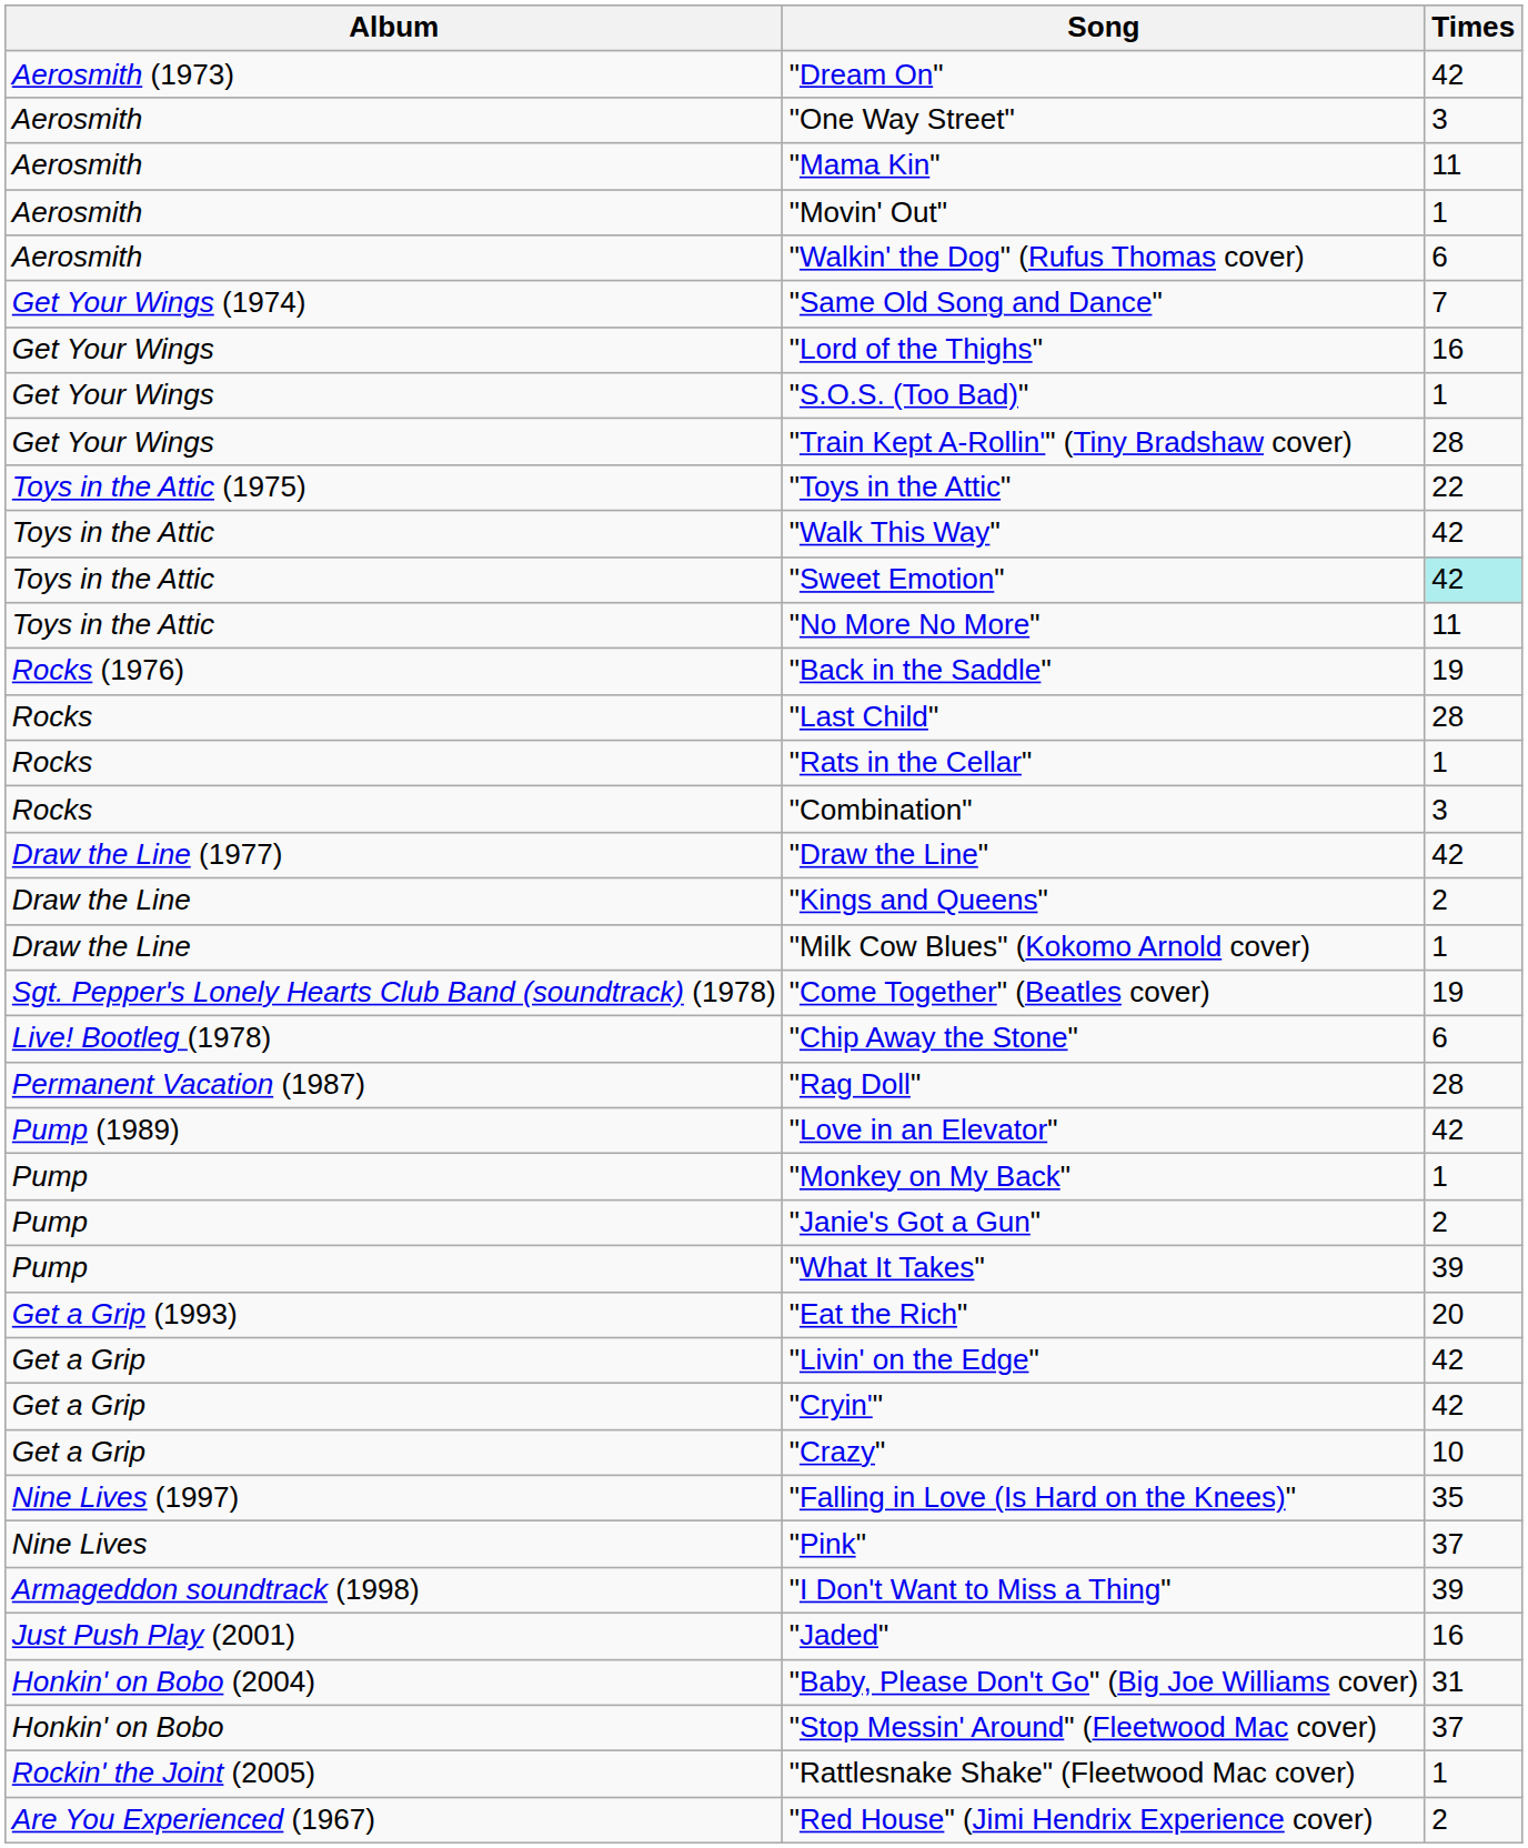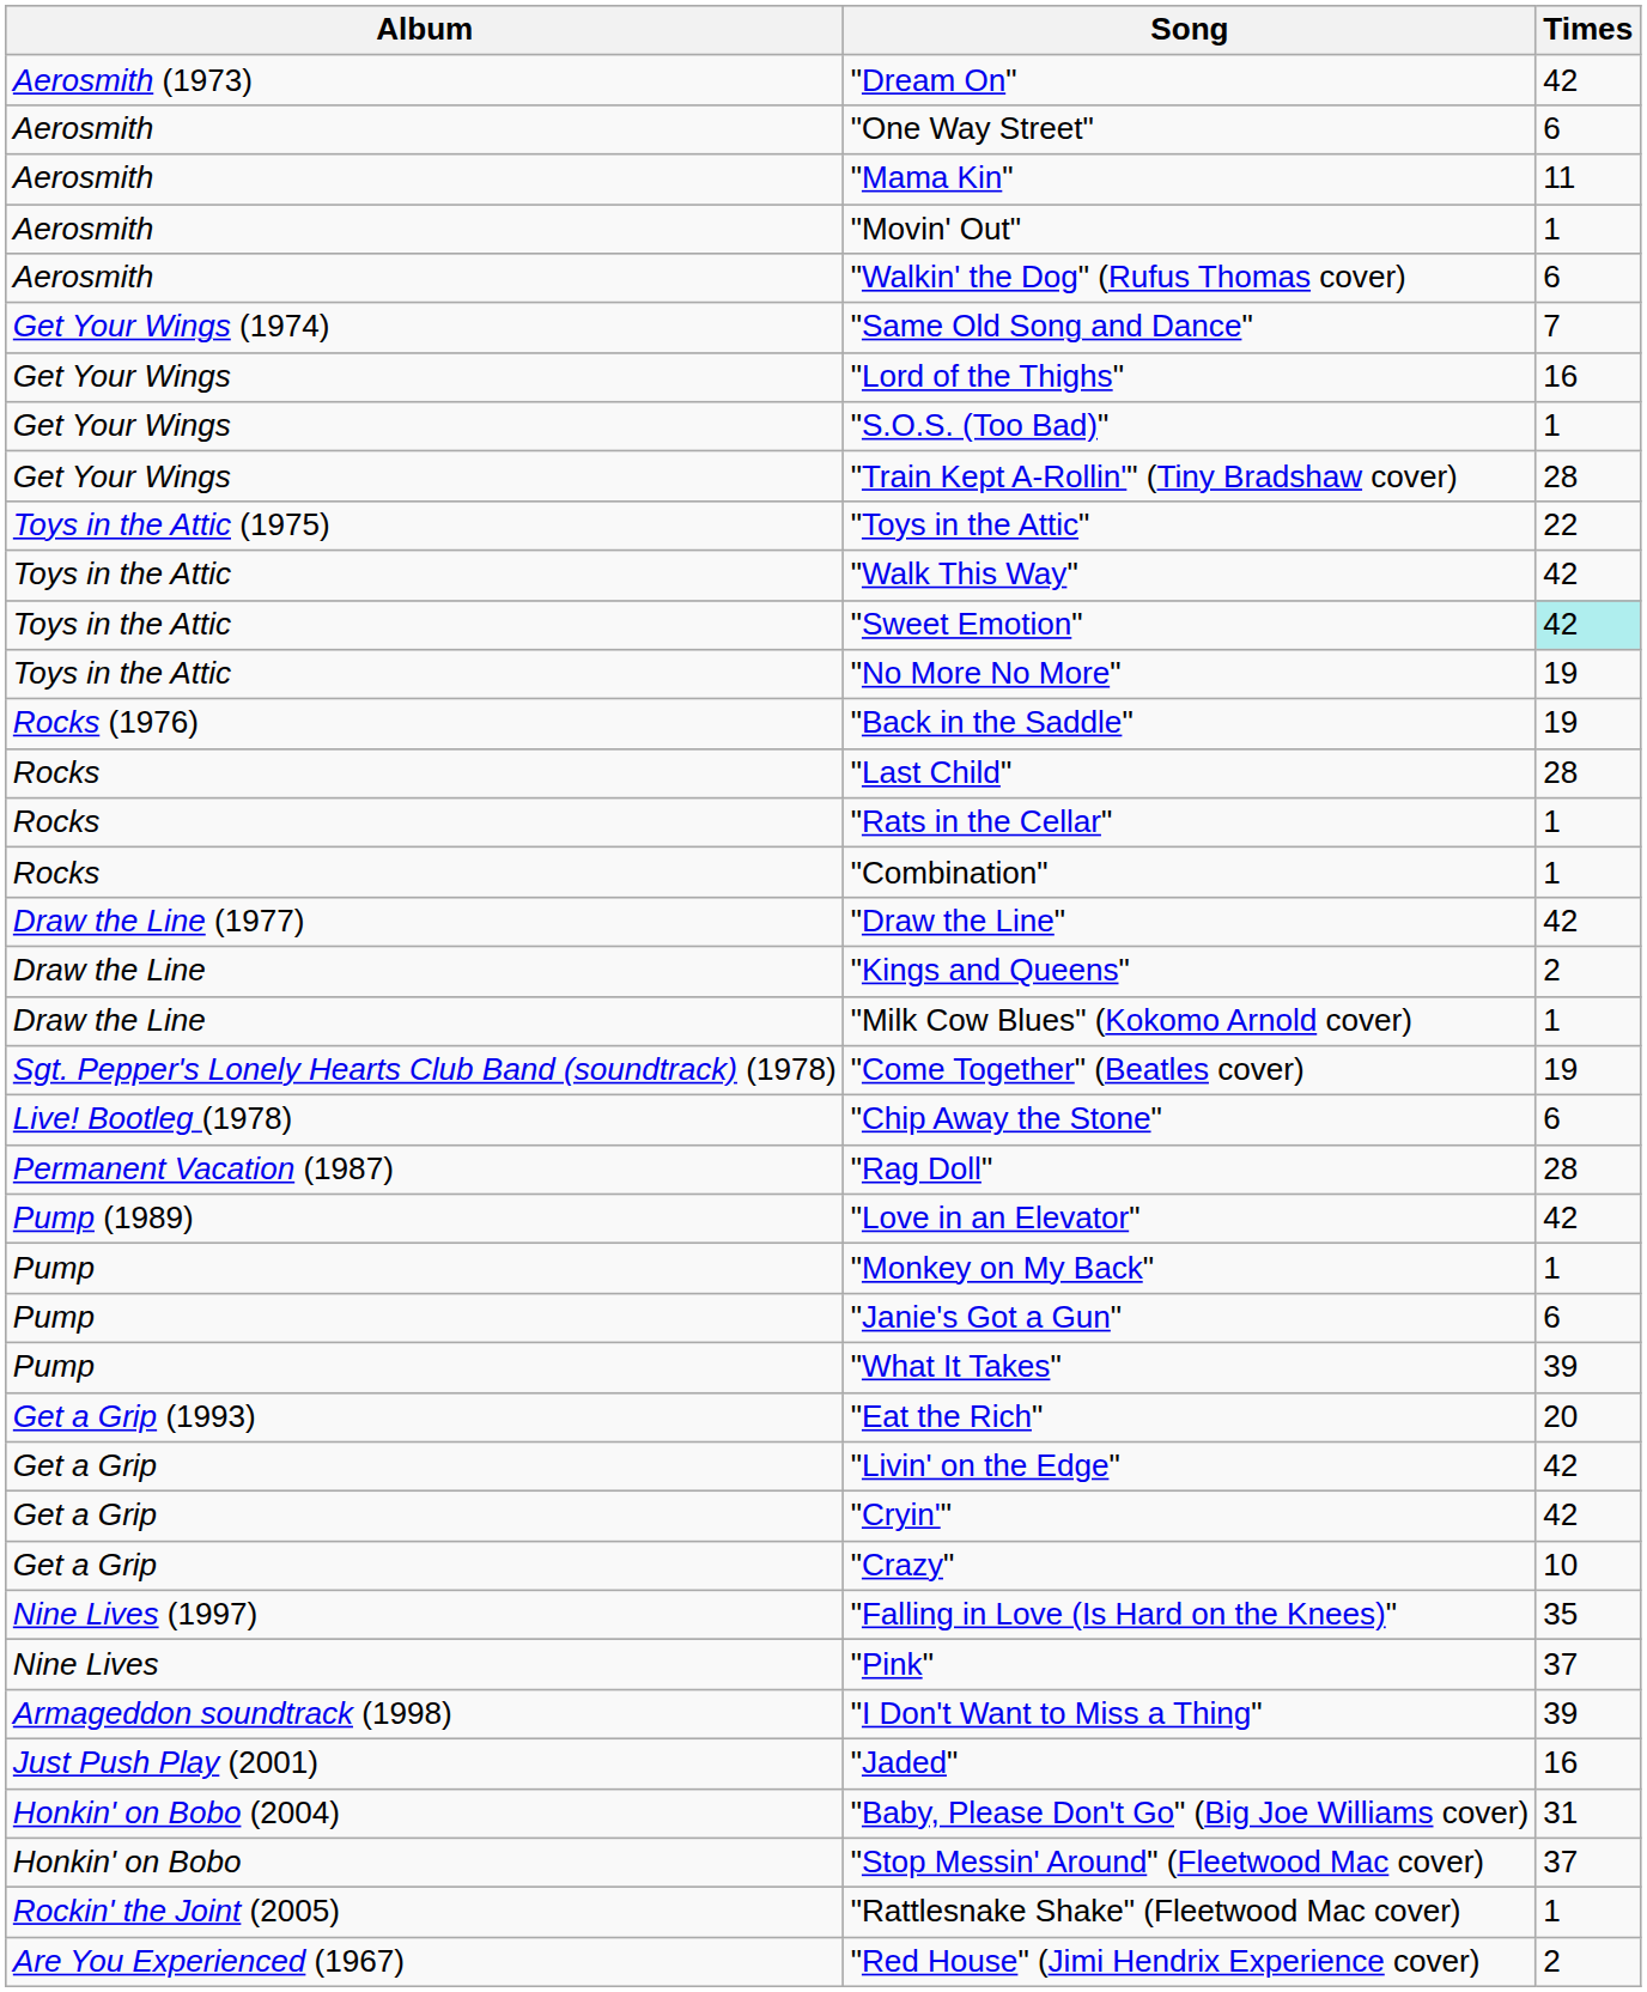"One Way Street" | Times: 3 -> 6
"No More No More" | Times: 11 -> 19
"Combination" | Times: 3 -> 1
"Janie's Got a Gun" | Times: 2 -> 6
